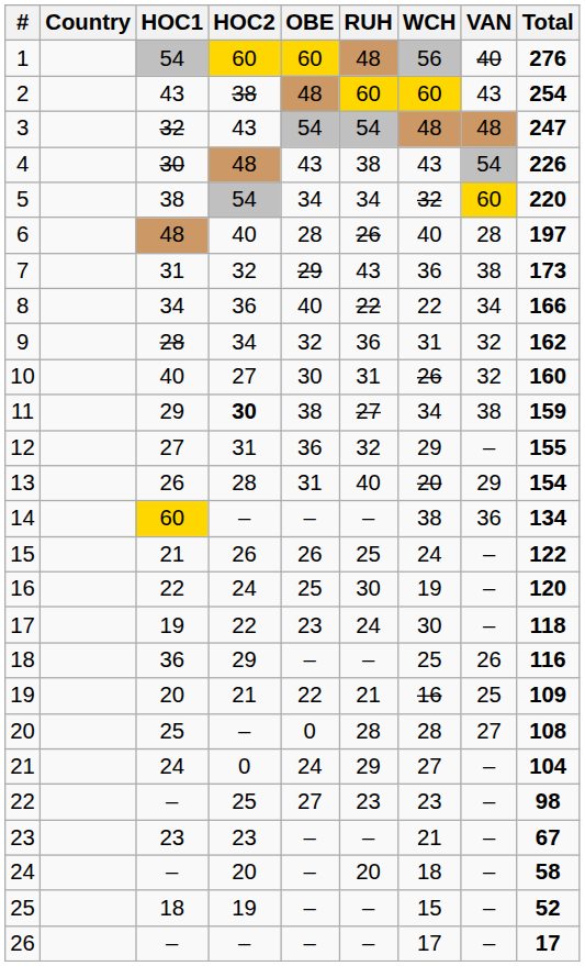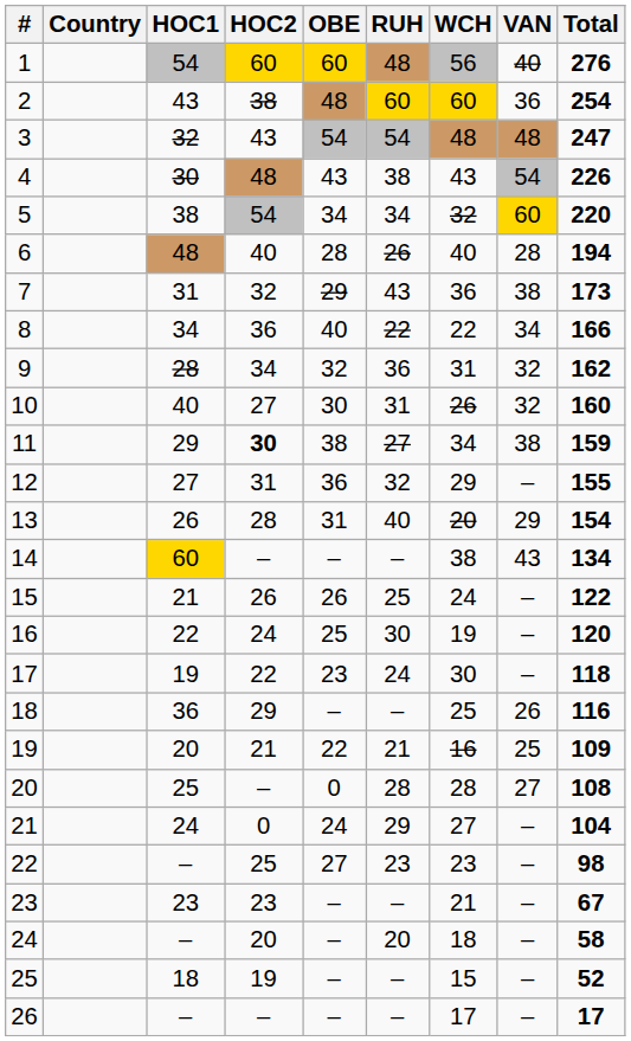2 | VAN: 43 -> 36
6 | Total: 197 -> 194
14 | VAN: 36 -> 43
